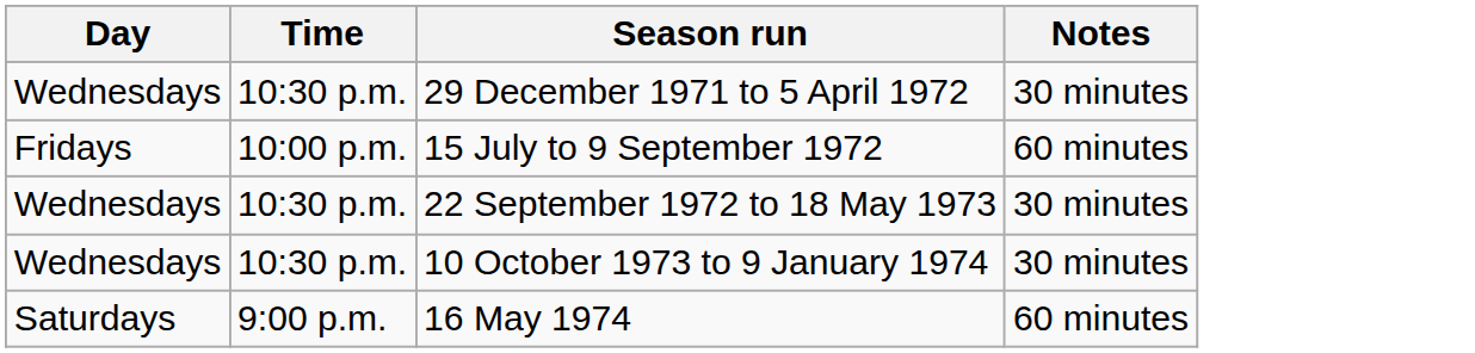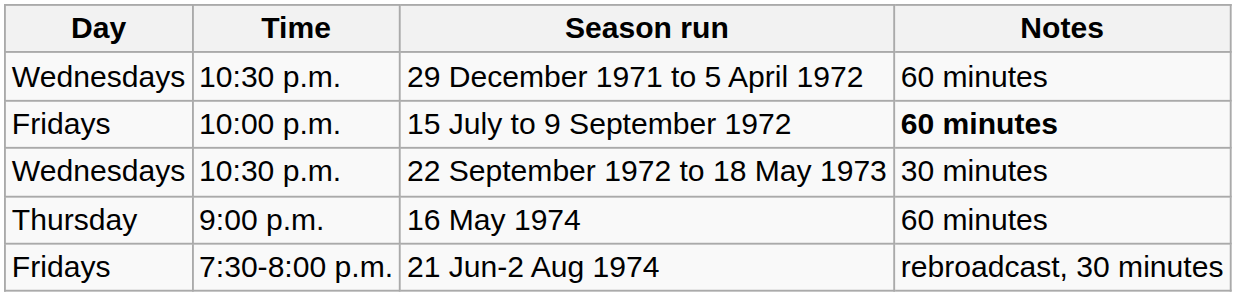29 December 1971 to 5 April 1972 | Notes: 30 minutes -> 60 minutes
15 July to 9 September 1972 | Notes: normal -> bold
- row: Wednesdays | 10:30 p.m. | 10 October 1973 to 9 January 1974 | 30 minutes
16 May 1974 | Day: Saturdays -> Thursday
+ row: Fridays | 7:30-8:00 p.m. | 21 Jun-2 Aug 1974 | rebroadcast, 30 minutes
